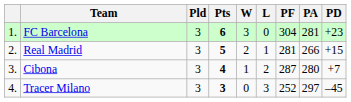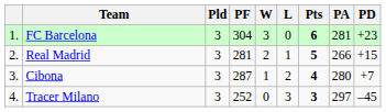columns swapped: Pts <-> PF
